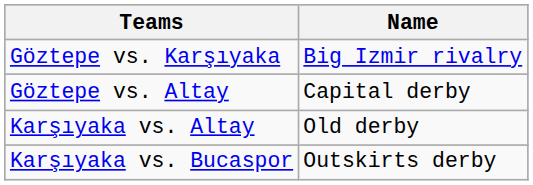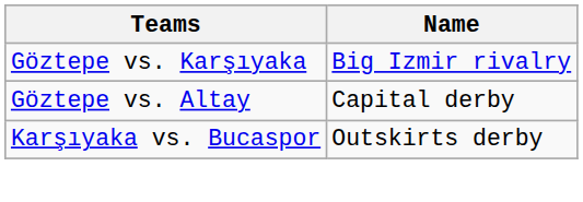- row: Karşıyaka vs. Altay | Old derby
